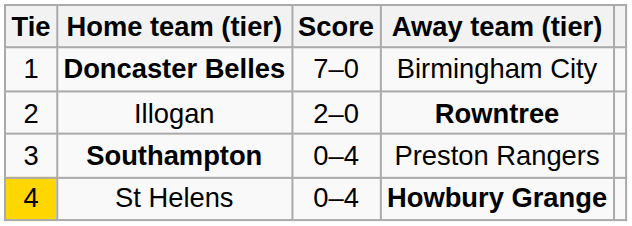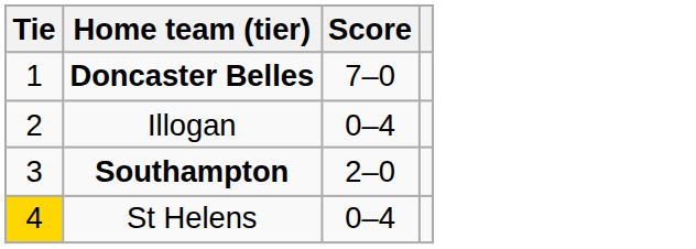- column: Away team (tier) | Birmingham City | Rowntree | Preston Rangers | Howbury Grange
Illogan | Score: 2–0 -> 0–4
Southampton | Score: 0–4 -> 2–0
